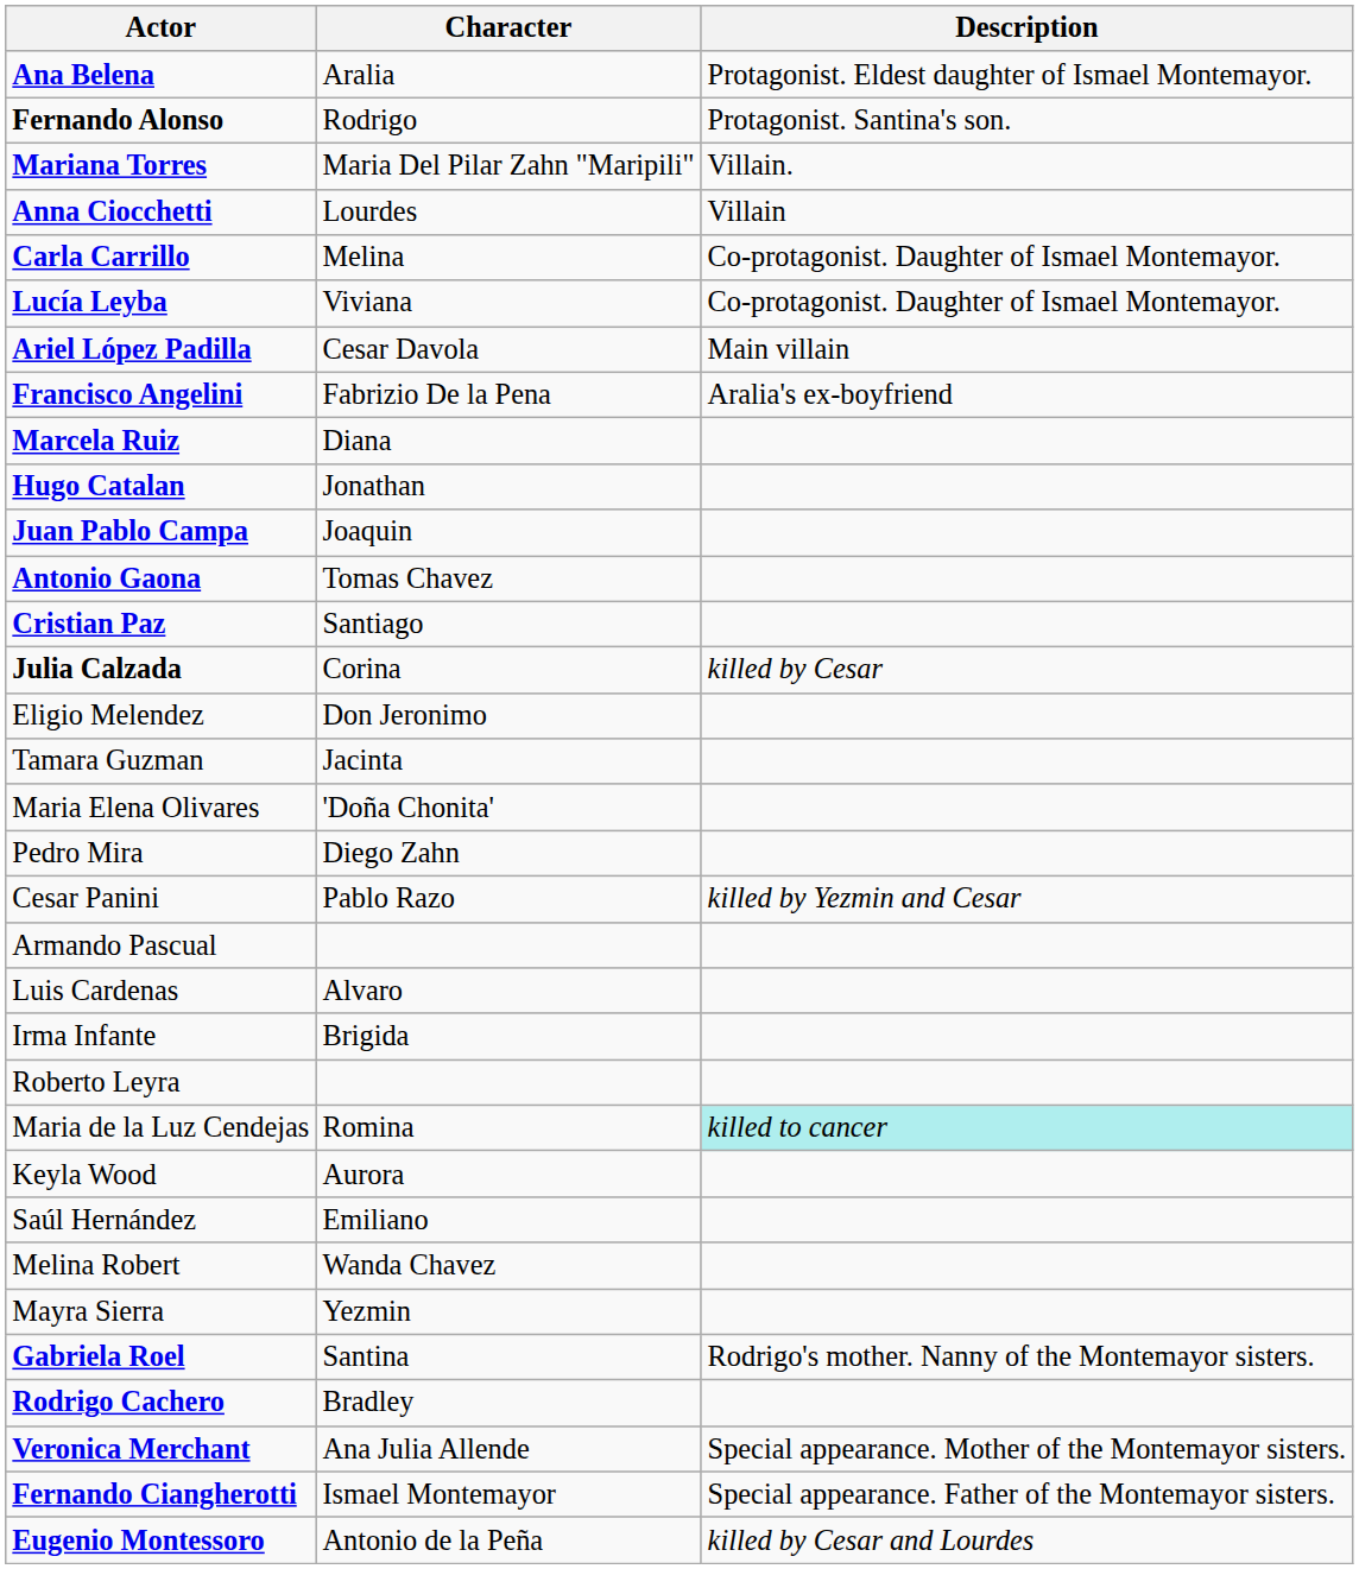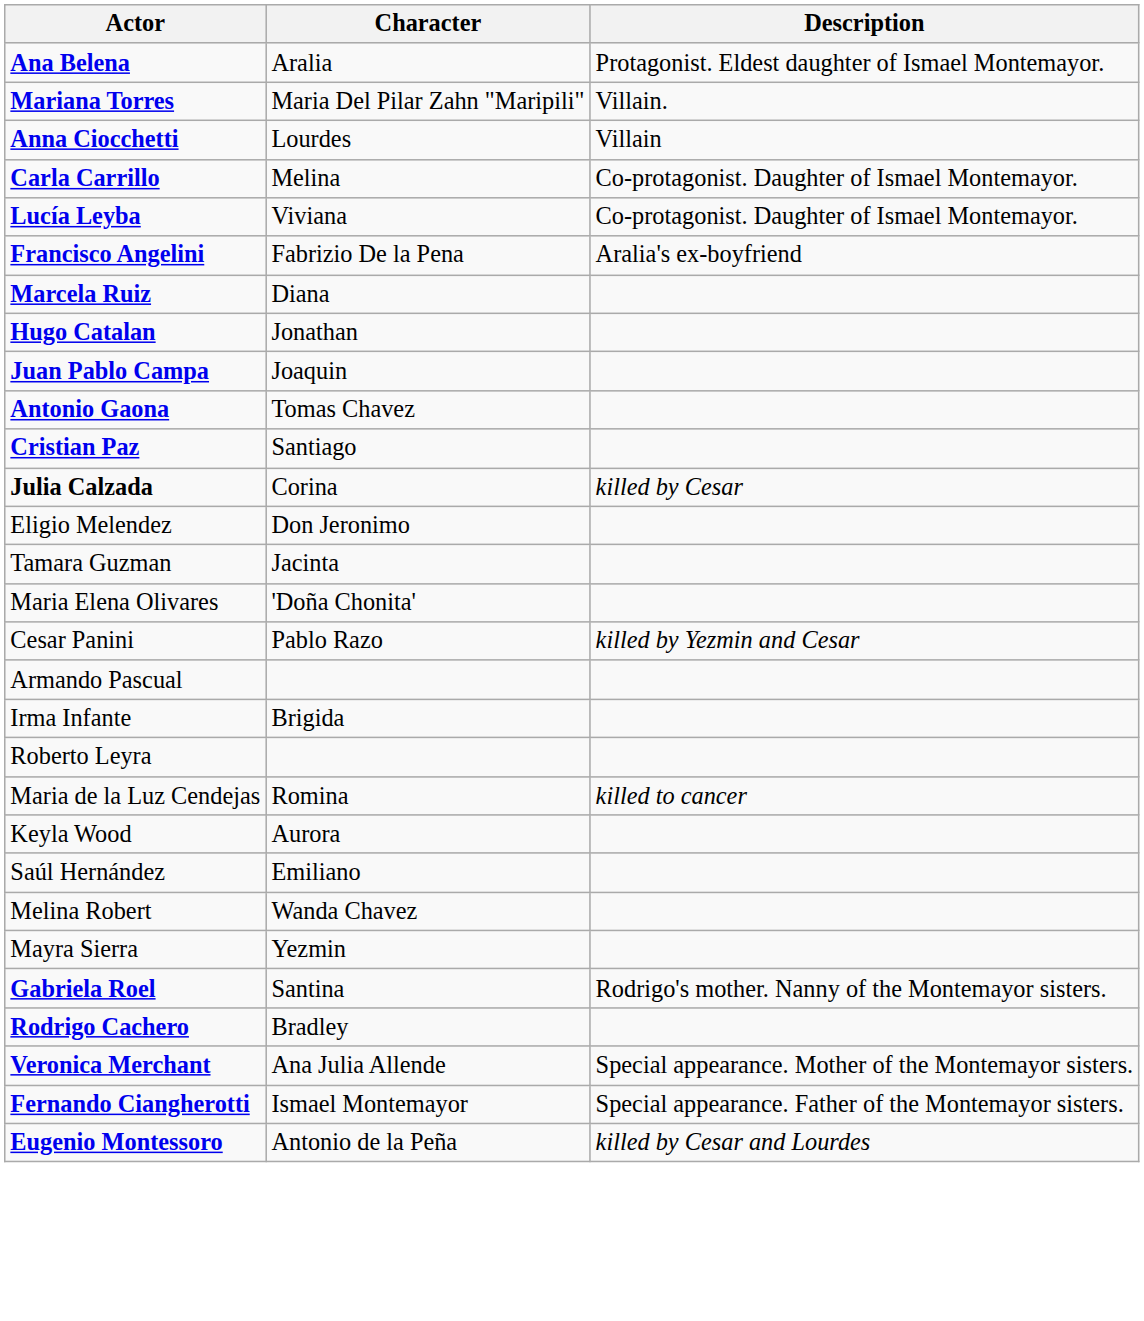- row: Fernando Alonso | Rodrigo | Protagonist. Santina's son.
- row: Ariel López Padilla | Cesar Davola | Main villain
- row: Pedro Mira | Diego Zahn
- row: Luis Cardenas | Alvaro
Maria de la Luz Cendejas | Description: paleturquoise background -> no background
